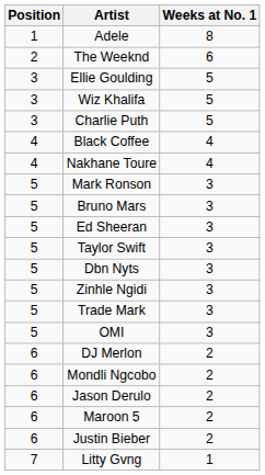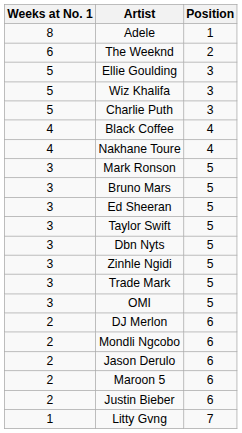columns swapped: Position <-> Weeks at No. 1
